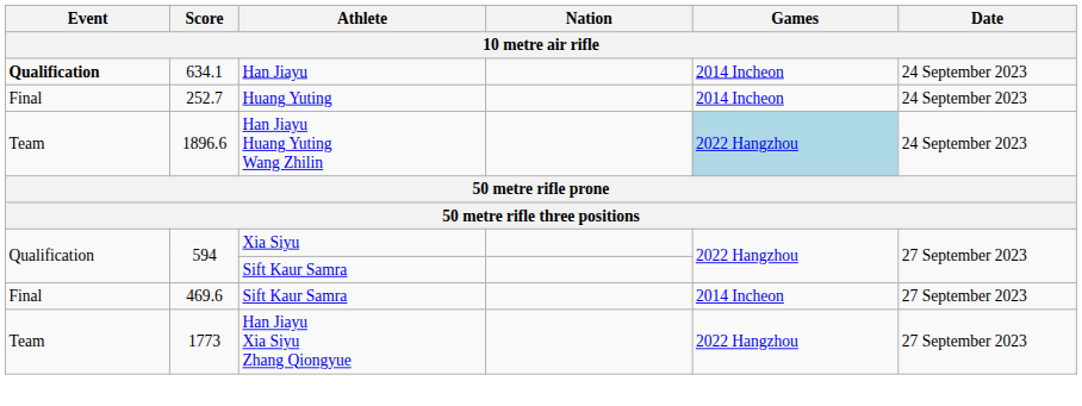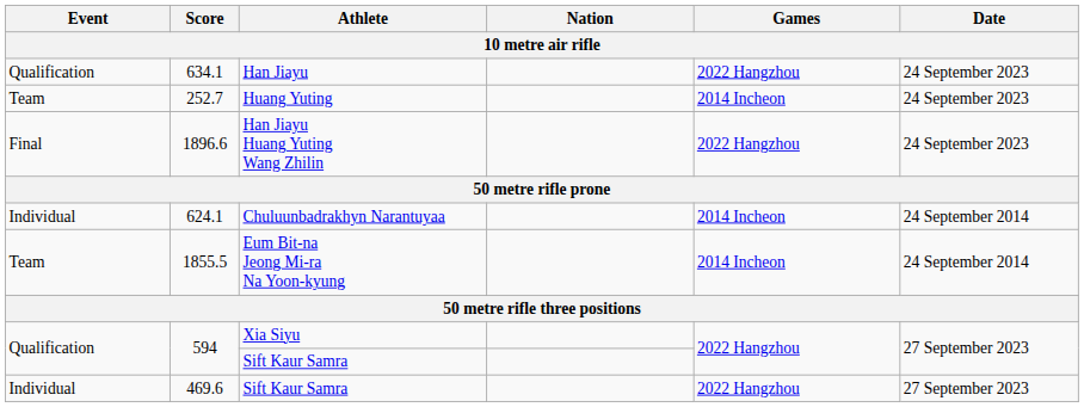634.1 | Event: bold -> normal
634.1 | Games: 2014 Incheon -> 2022 Hangzhou
252.7 | Event: Final -> Team
1896.6 | Event: Team -> Final
1896.6 | Games: lightblue background -> no background
+ row: Individual | 624.1 | Chuluunbadrakhyn Narantuyaa | 2014 Incheon | 24 September 2014
+ row: Team | 1855.5 | Eum Bit-na Jeong Mi-ra Na Yoon-kyung | 2014 Incheon | 24 September 2014
469.6 | Event: Final -> Individual
469.6 | Games: 2014 Incheon -> 2022 Hangzhou
- row: Team | 1773 | Han Jiayu Xia Siyu Zhang Qiongyue | 2022 Hangzhou | 27 September 2023
